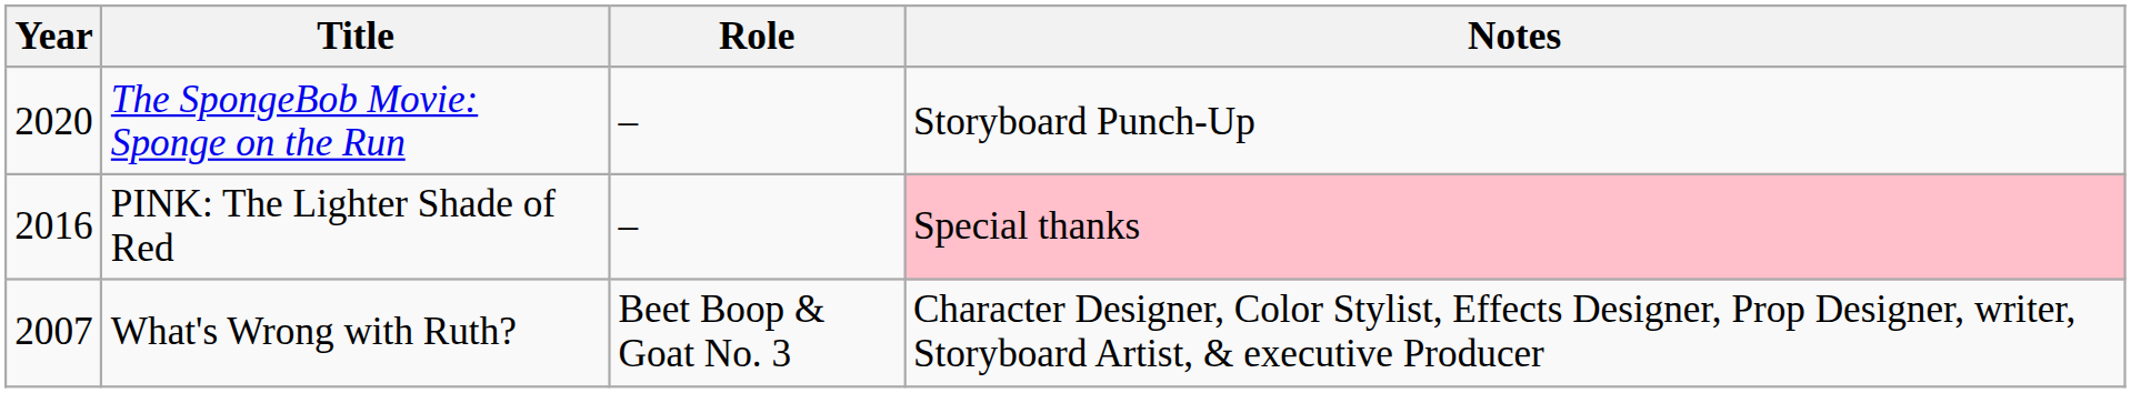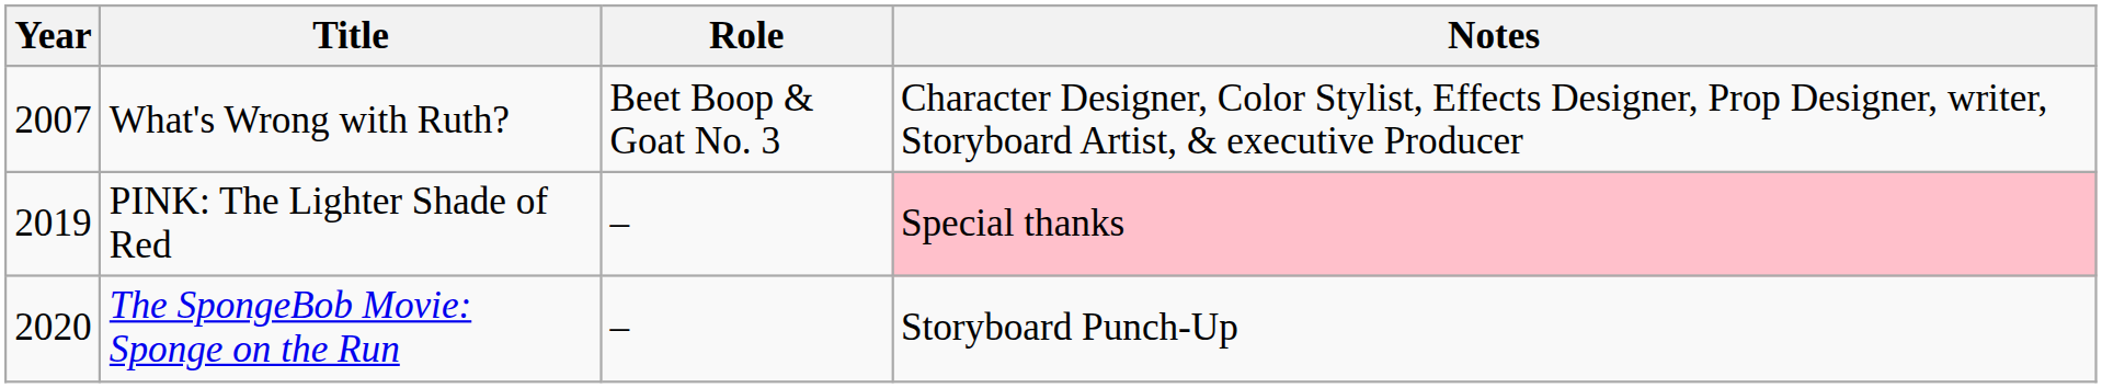rows swapped: What's Wrong with Ruth? <-> The SpongeBob Movie: Sponge on the Run
PINK: The Lighter Shade of Red | Year: 2016 -> 2019
